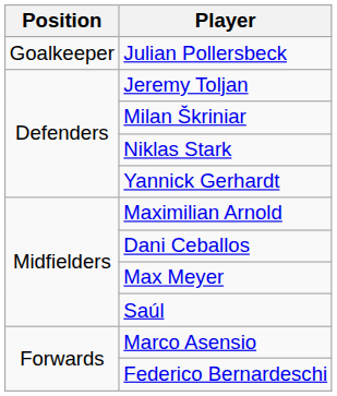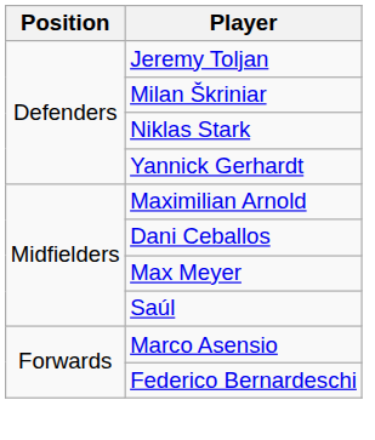- row: Goalkeeper | Julian Pollersbeck
